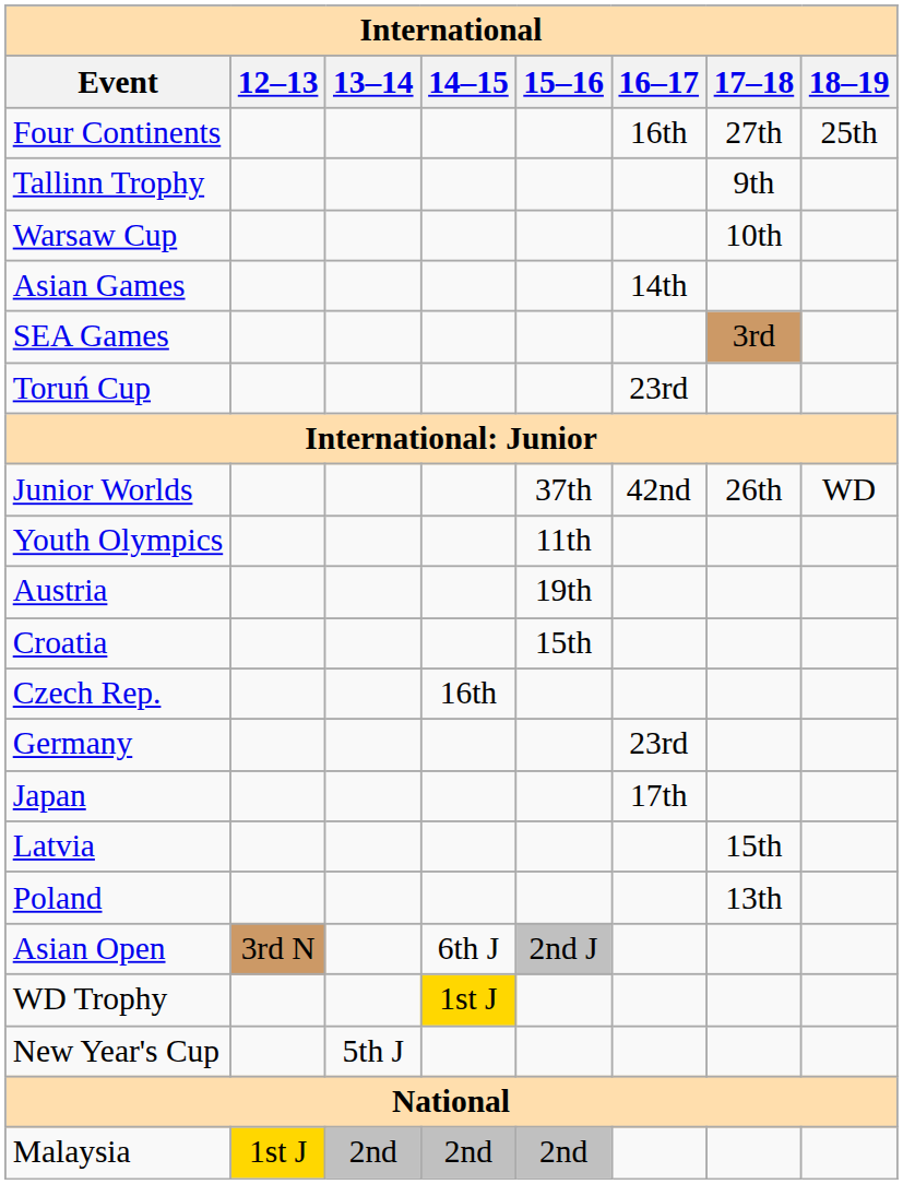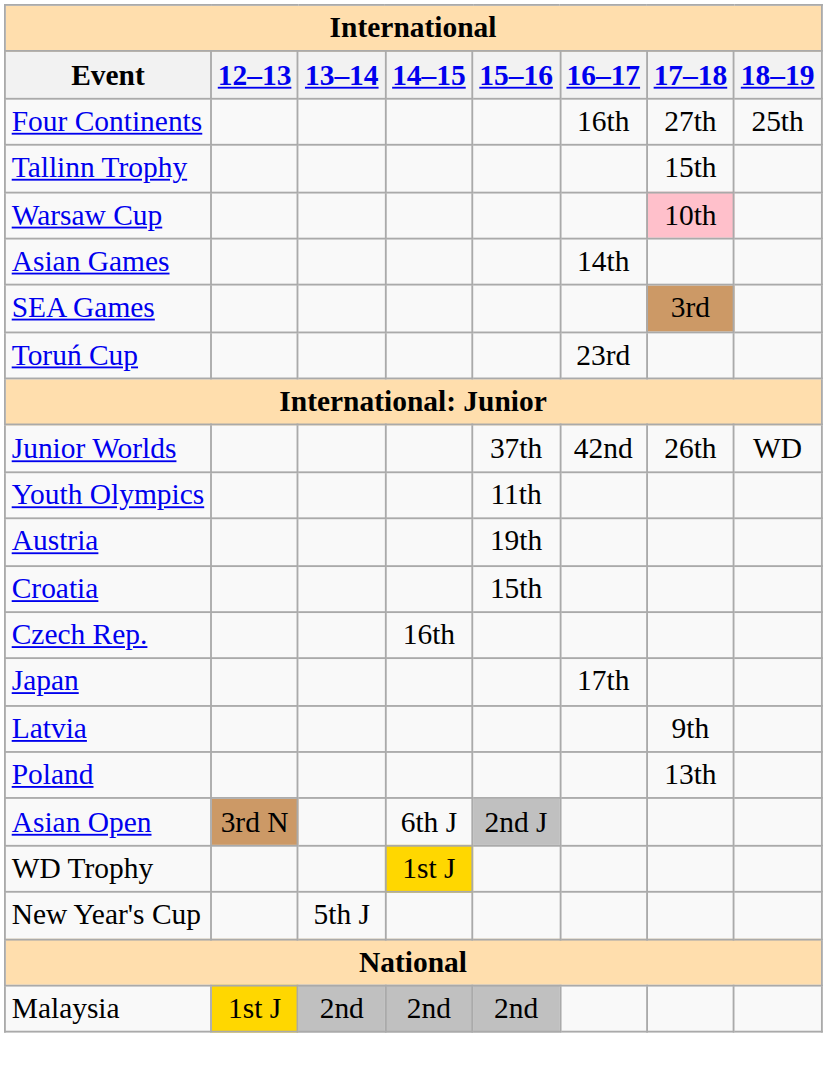Tallinn Trophy | 17–18: 9th -> 15th
Warsaw Cup | 17–18: no background -> pink background
- row: Germany | 23rd
Latvia | 17–18: 15th -> 9th
